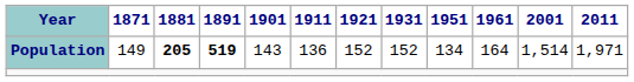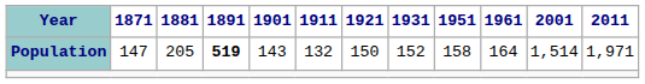Population | 1871: 149 -> 147
Population | 1881: bold -> normal
Population | 1911: 136 -> 132
Population | 1921: 152 -> 150
Population | 1951: 134 -> 158
